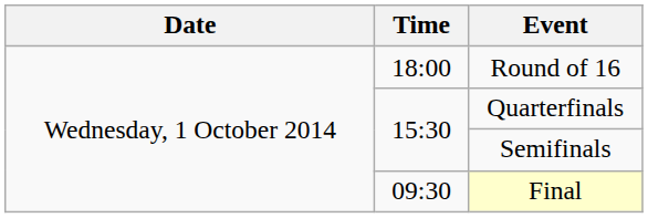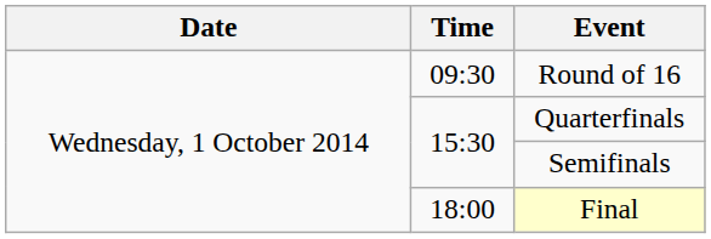Round of 16 | Time: 18:00 -> 09:30
Final | Time: 09:30 -> 18:00
